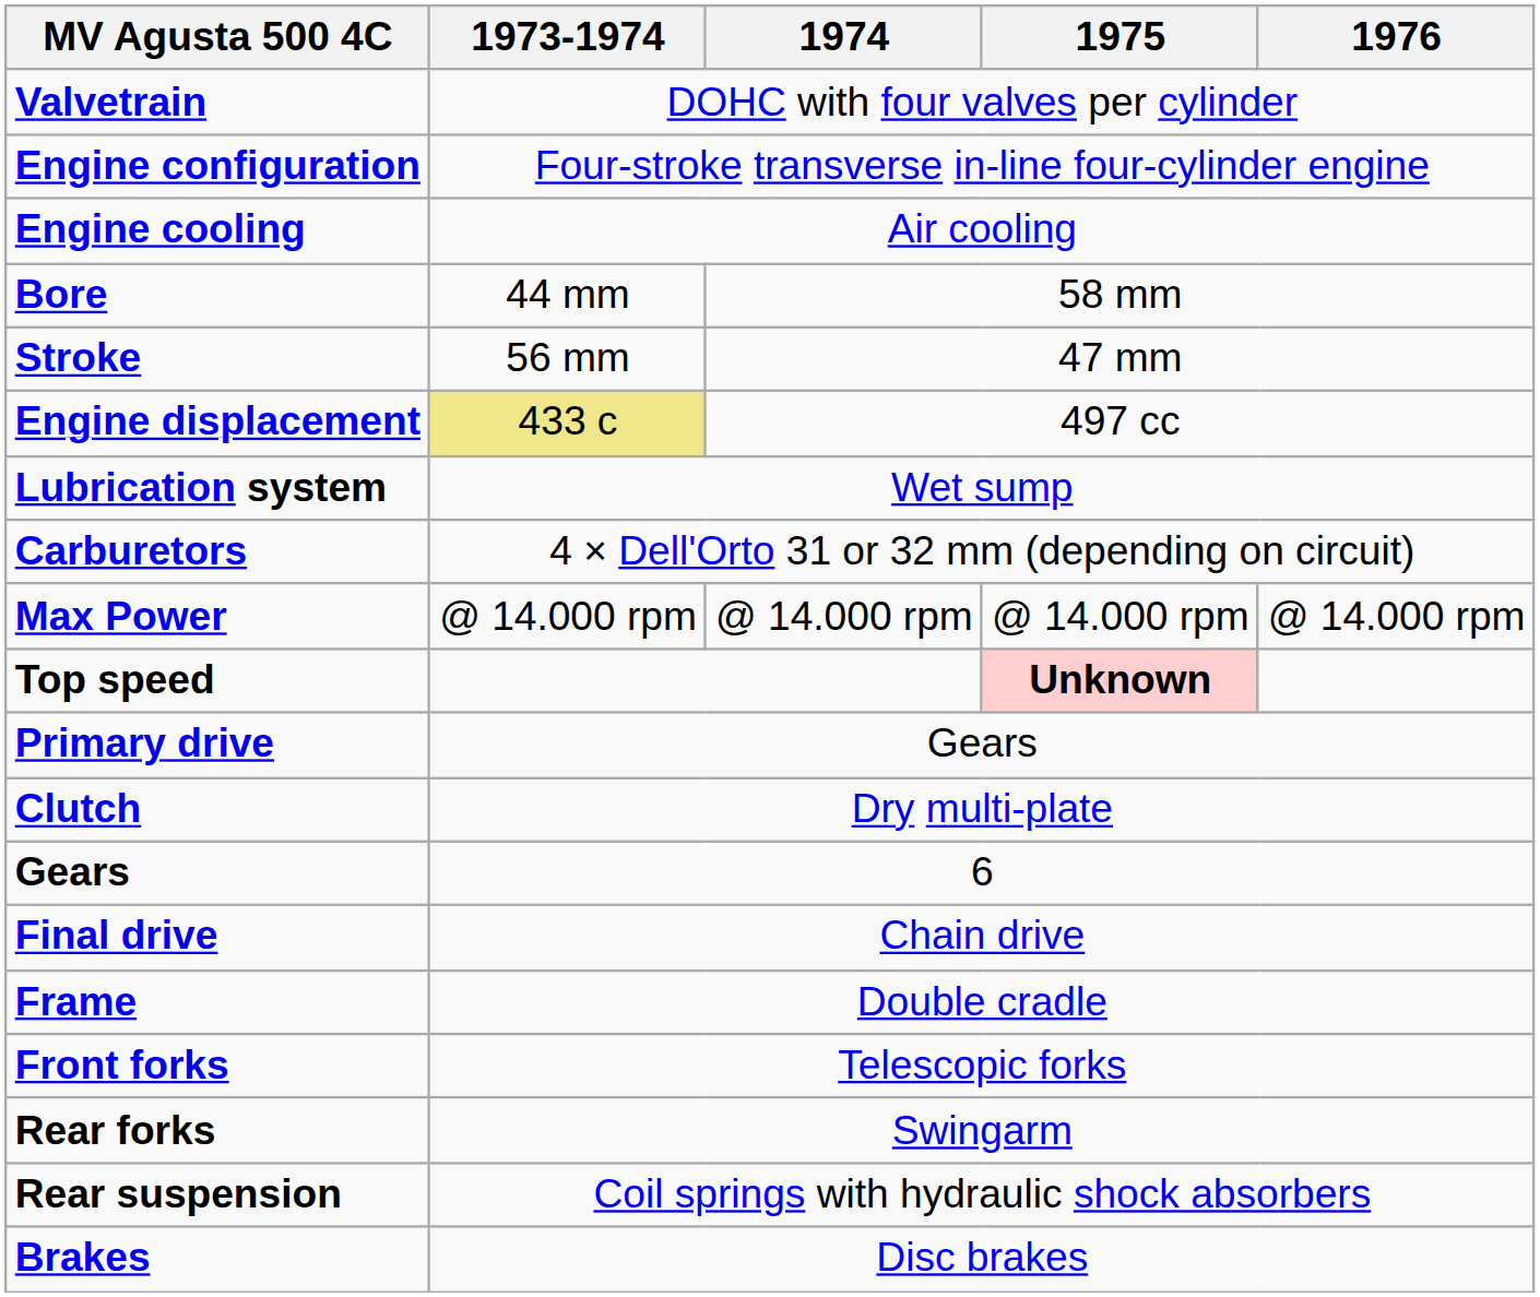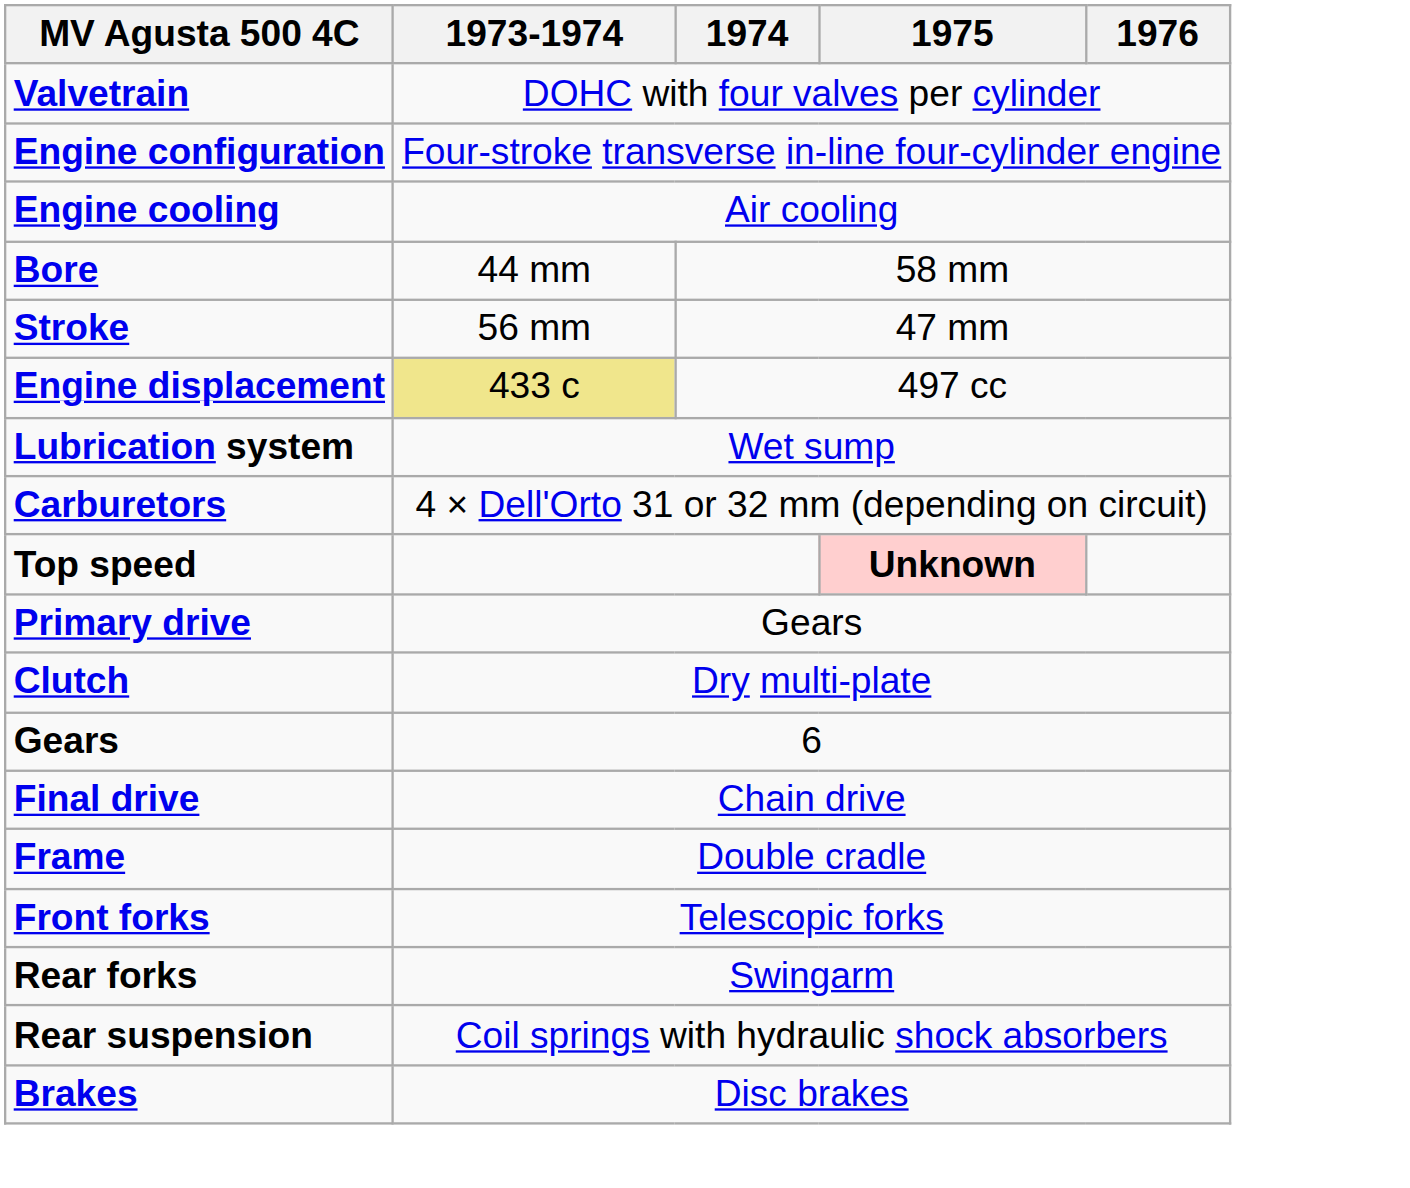- row: Max Power | @ 14.000 rpm | @ 14.000 rpm | @ 14.000 rpm | @ 14.000 rpm
